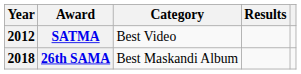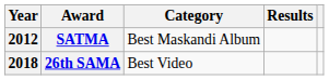SATMA | Category: Best Video -> Best Maskandi Album
26th SAMA | Category: Best Maskandi Album -> Best Video
